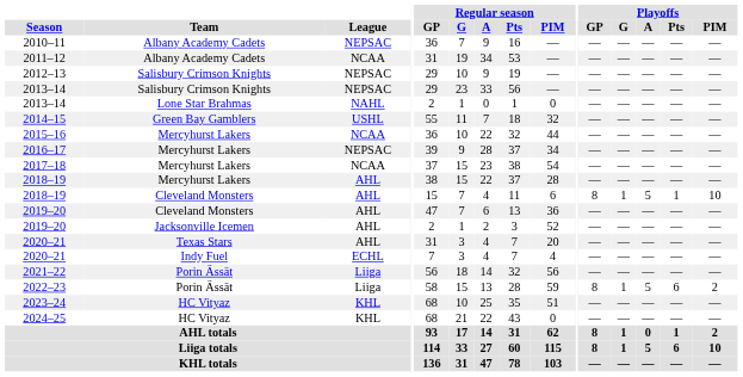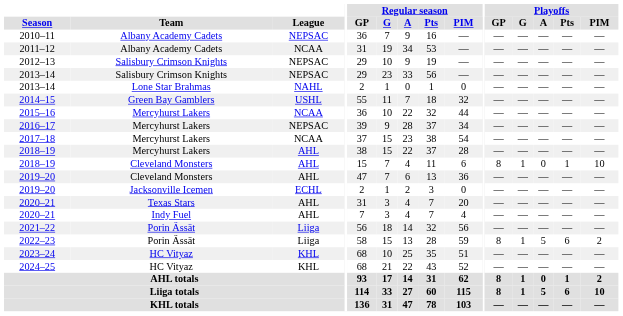2018–19 / Cleveland Monsters | Playoffs / A: 5 -> 0
2019–20 / Jacksonville Icemen | League: AHL -> ECHL
2019–20 / Jacksonville Icemen | Regular season / PIM: 52 -> 0
2020–21 / Indy Fuel | League: ECHL -> AHL
2024–25 | Regular season / PIM: 0 -> 52
